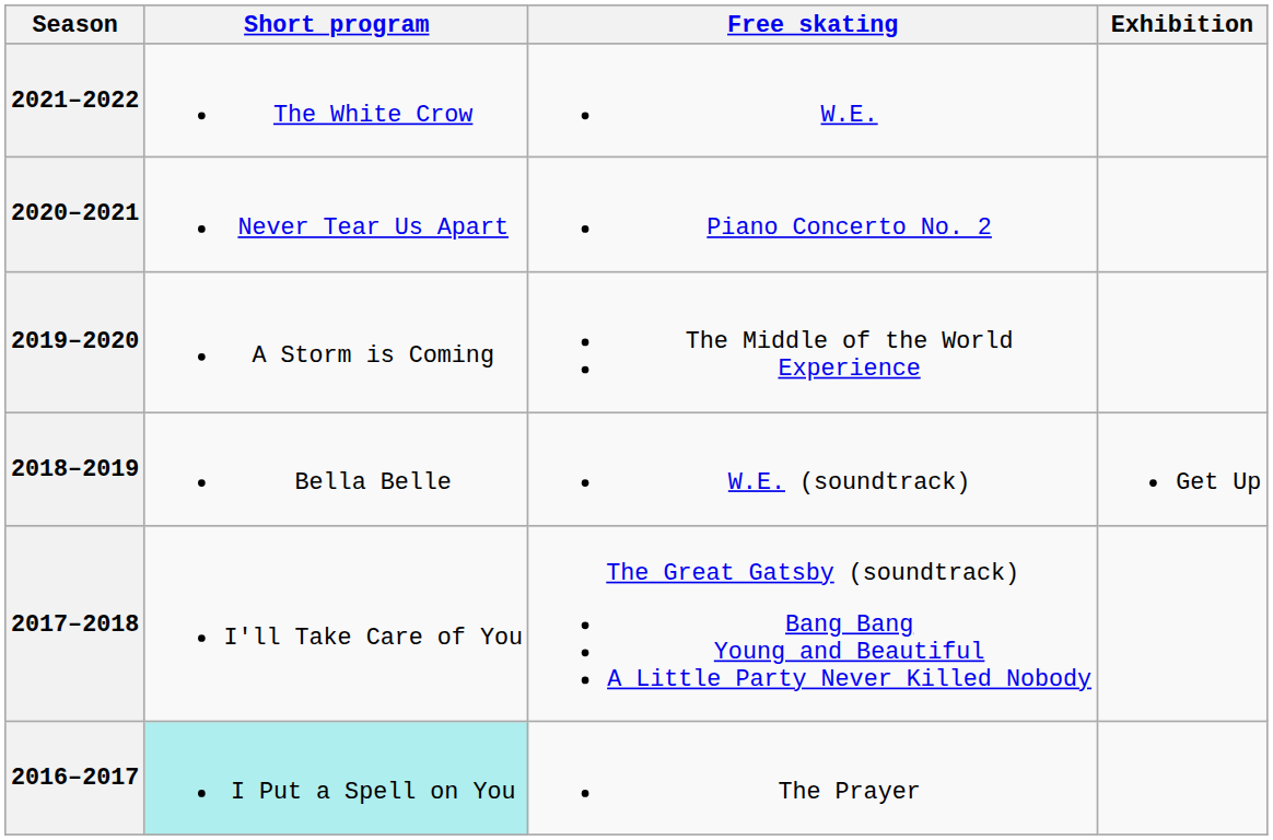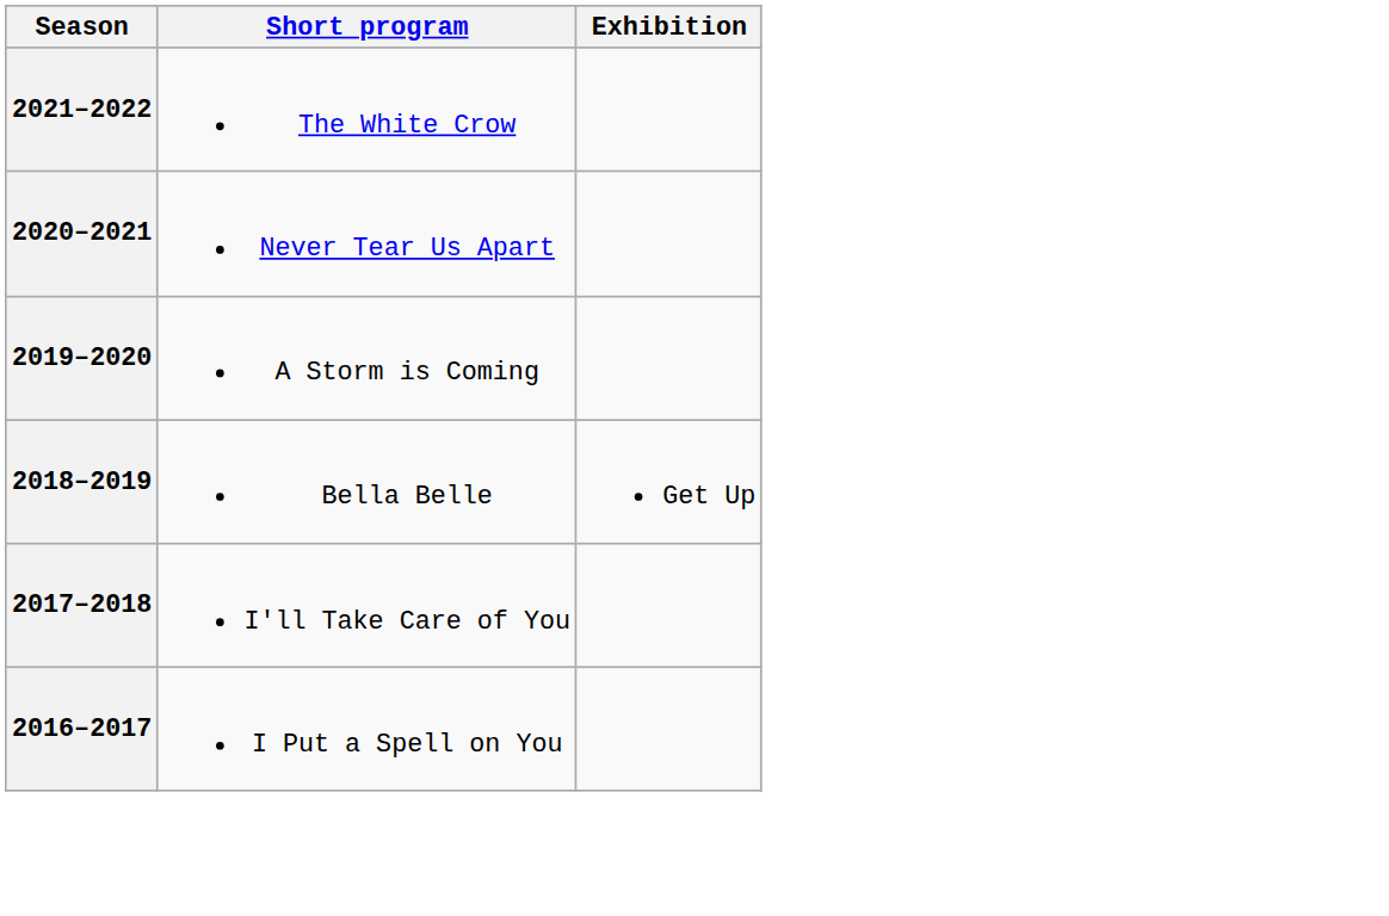- column: Free skating | W.E. | Piano Concerto No. 2 | The Middle of the World Experience | W.E. (soundtrack) | The Great Gatsby (soundtrack) Bang Bang Young and Beautiful A Little Party Never Killed Nobody | The Prayer
2016–2017 | Short program: paleturquoise background -> no background
